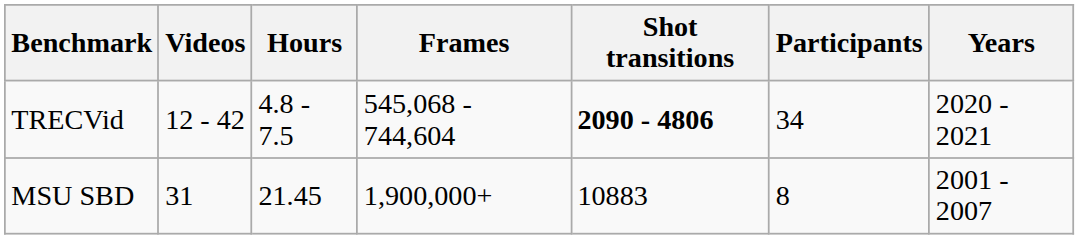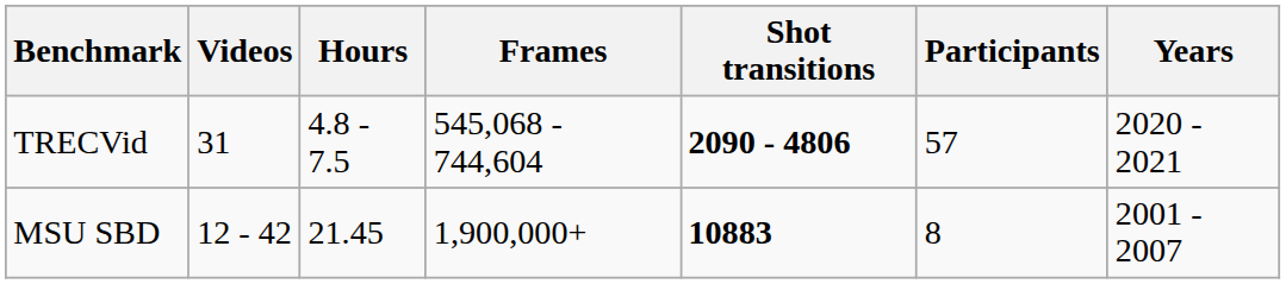TRECVid | Videos: 12 - 42 -> 31
TRECVid | Participants: 34 -> 57
MSU SBD | Videos: 31 -> 12 - 42
MSU SBD | Shot transitions: normal -> bold
